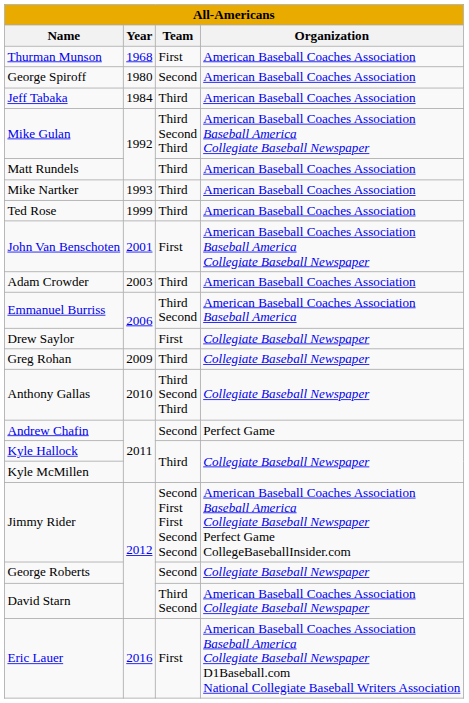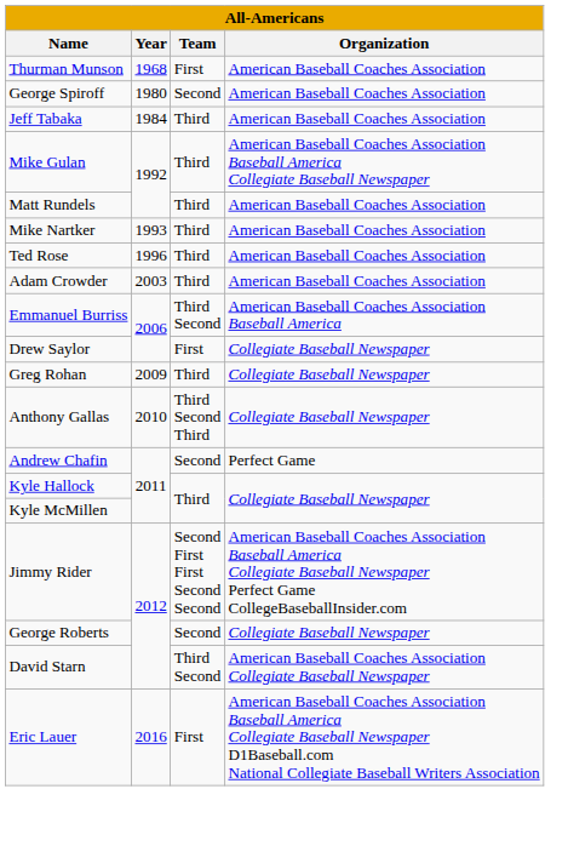Mike Gulan | Team: Third Second Third -> Third
Ted Rose | Year: 1999 -> 1996
- row: John Van Benschoten | 2001 | First | American Baseball Coaches Association Baseball America Collegiate Baseball Newspaper
